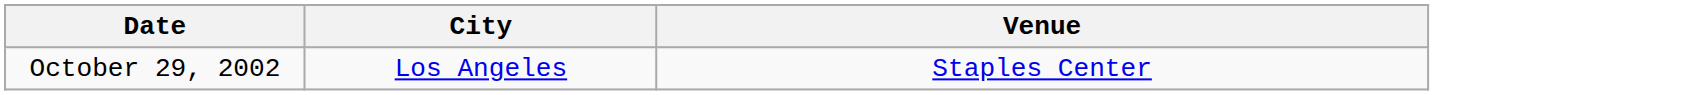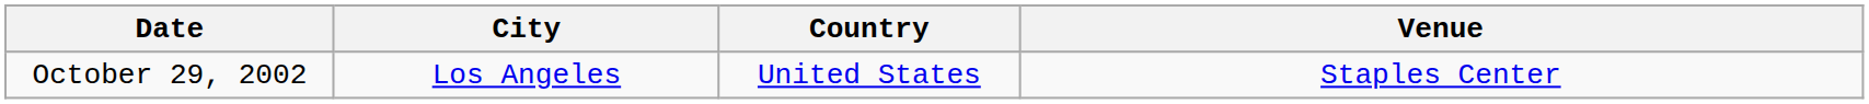+ column: Country | United States
